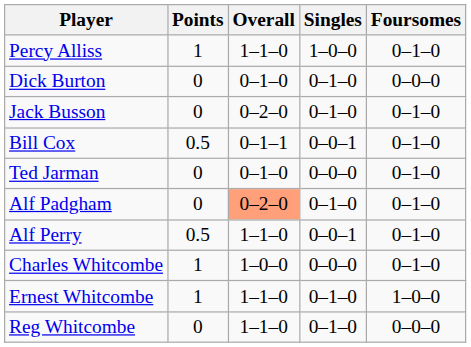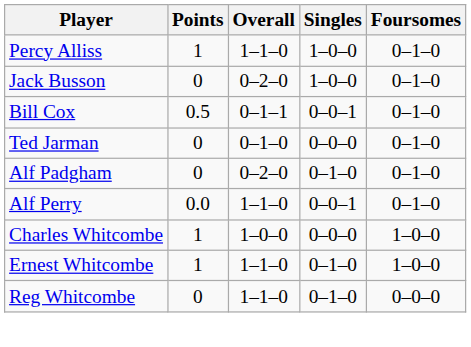- row: Dick Burton | 0 | 0–1–0 | 0–1–0 | 0–0–0
Jack Busson | Singles: 0–1–0 -> 1–0–0
Alf Padgham | Overall: lightsalmon background -> no background
Alf Perry | Points: 0.5 -> 0.0
Charles Whitcombe | Foursomes: 0–1–0 -> 1–0–0
